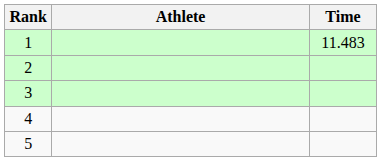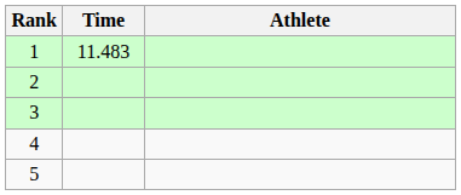columns swapped: Athlete <-> Time
